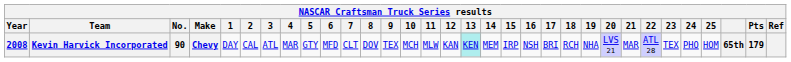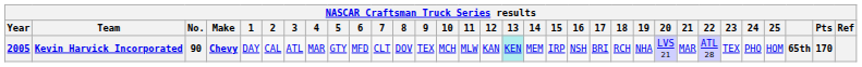Kevin Harvick Incorporated | Year: 2008 -> 2005
Kevin Harvick Incorporated | Pts: 179 -> 170
